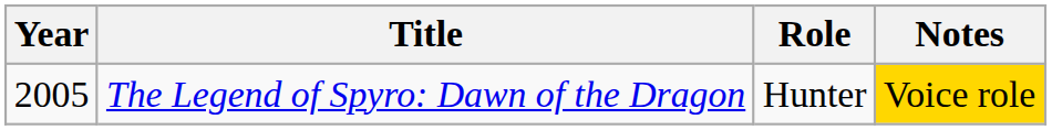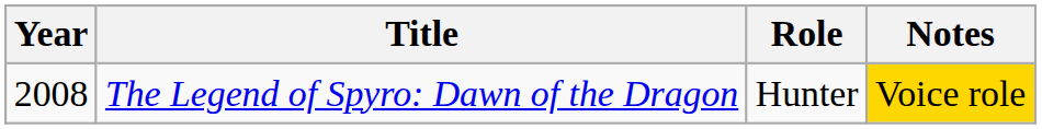The Legend of Spyro: Dawn of the Dragon | Year: 2005 -> 2008
